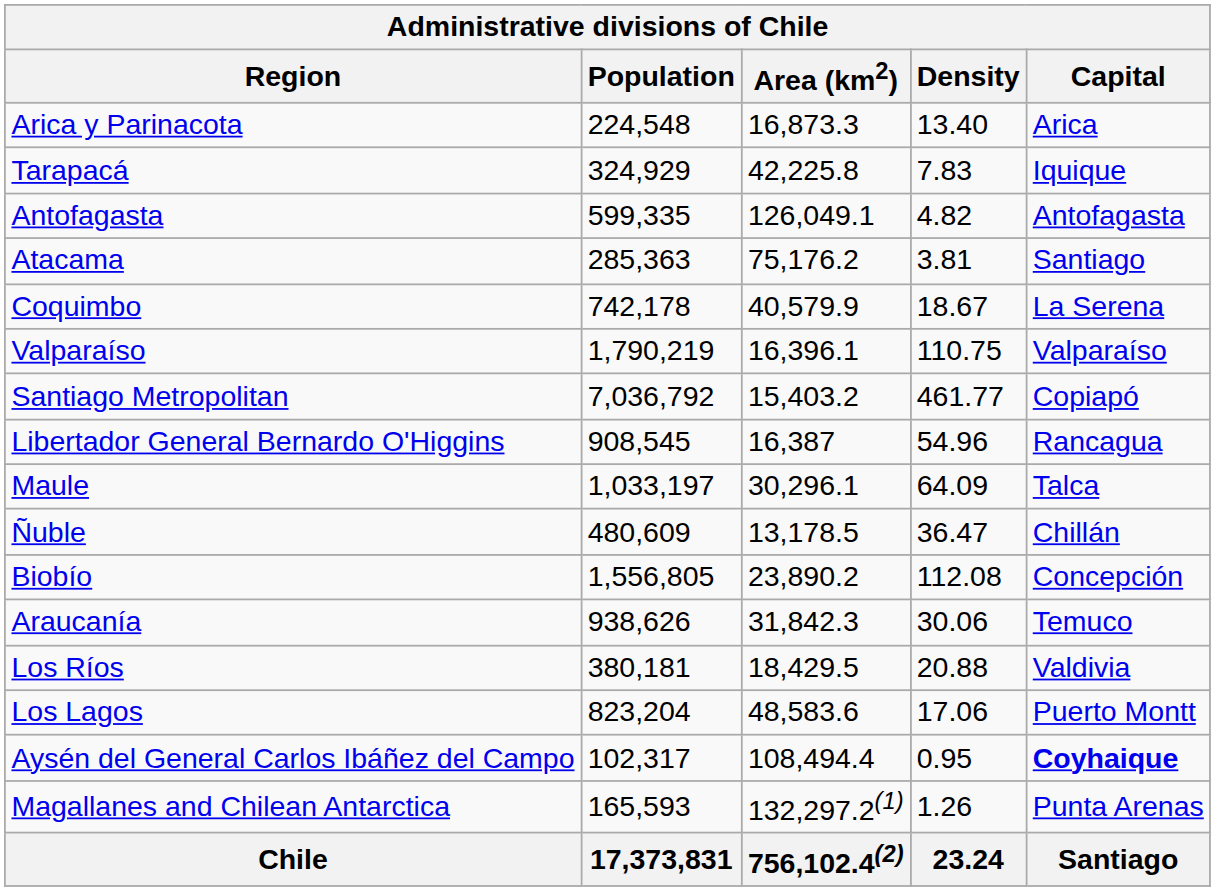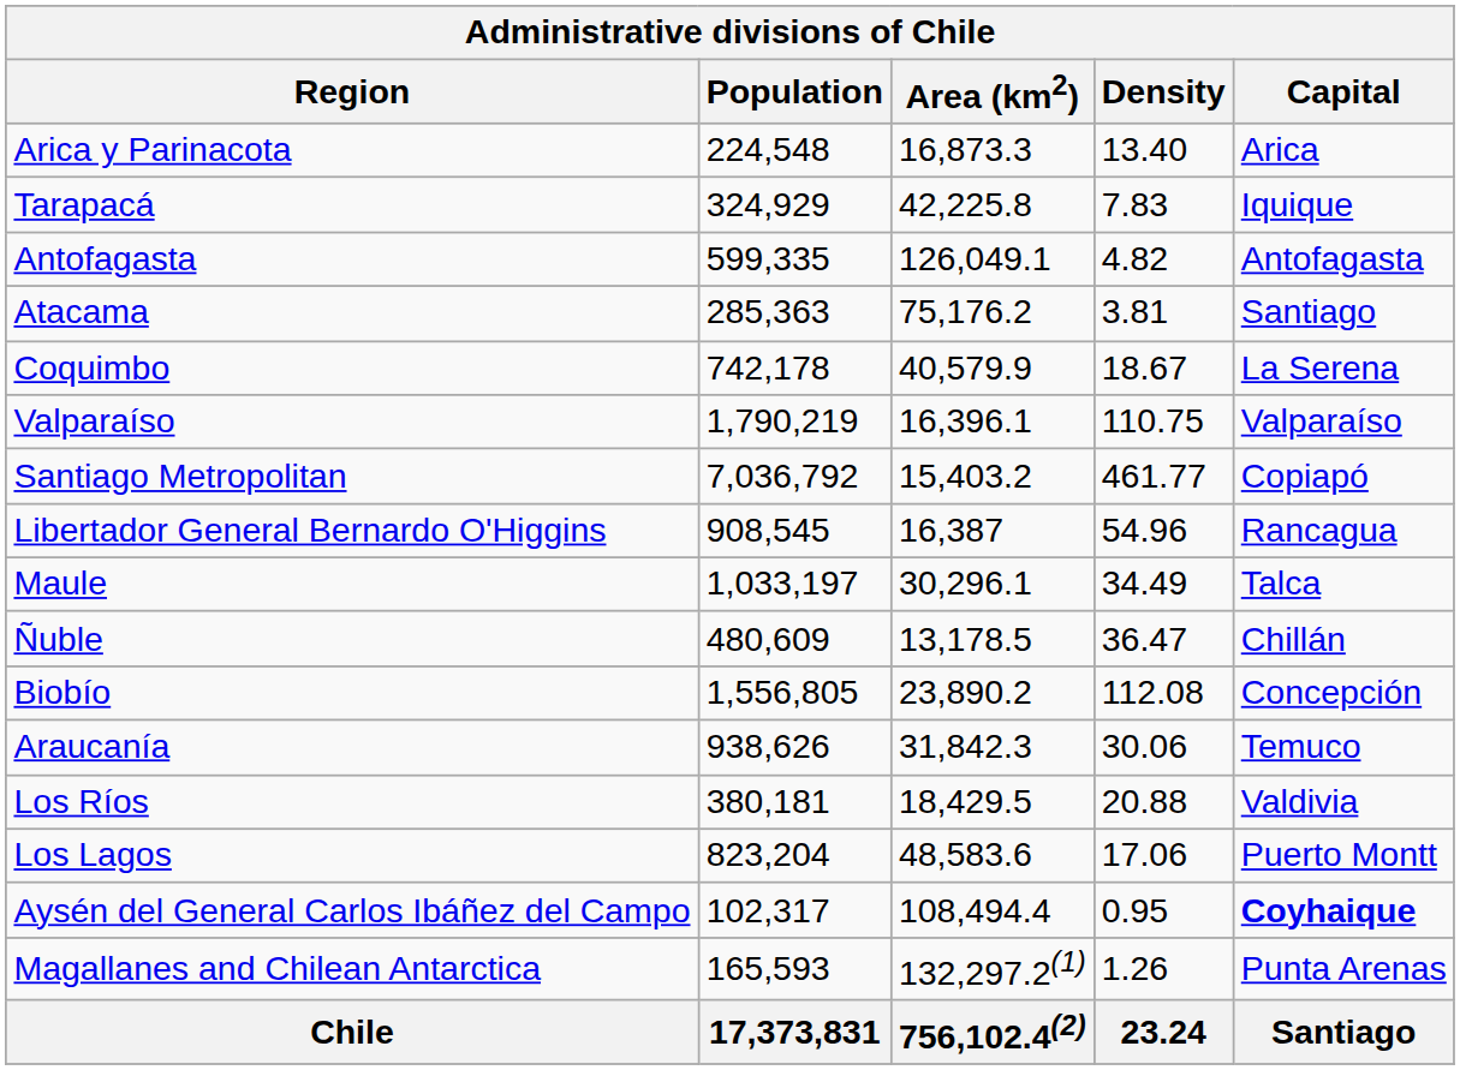Maule | Density: 64.09 -> 34.49
